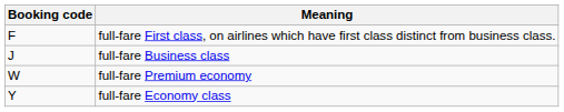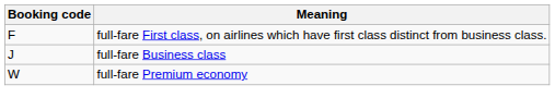- row: Y | full-fare Economy class
